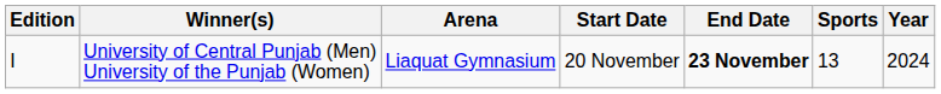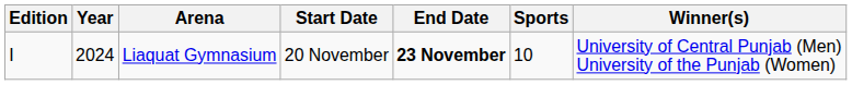columns swapped: Year <-> Winner(s)
Liaquat Gymnasium | Sports: 13 -> 10
